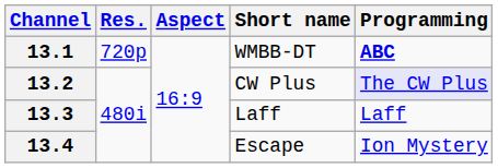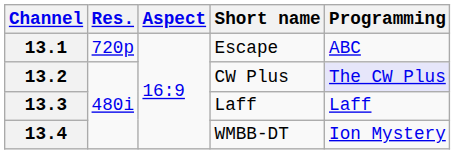13.1 | Short name: WMBB-DT -> Escape
13.1 | Programming: bold -> normal
13.4 | Short name: Escape -> WMBB-DT
